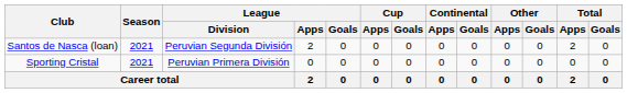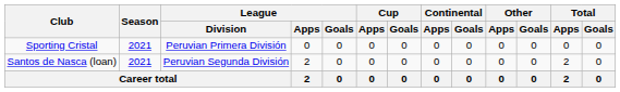rows swapped: Sporting Cristal <-> Santos de Nasca (loan)
